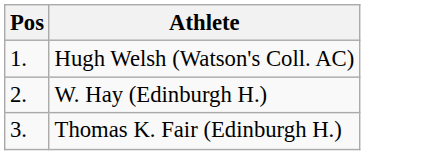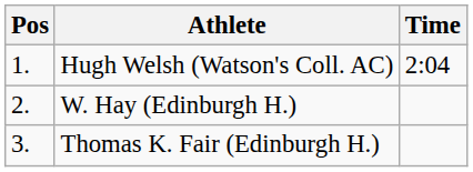+ column: Time | 2:04
